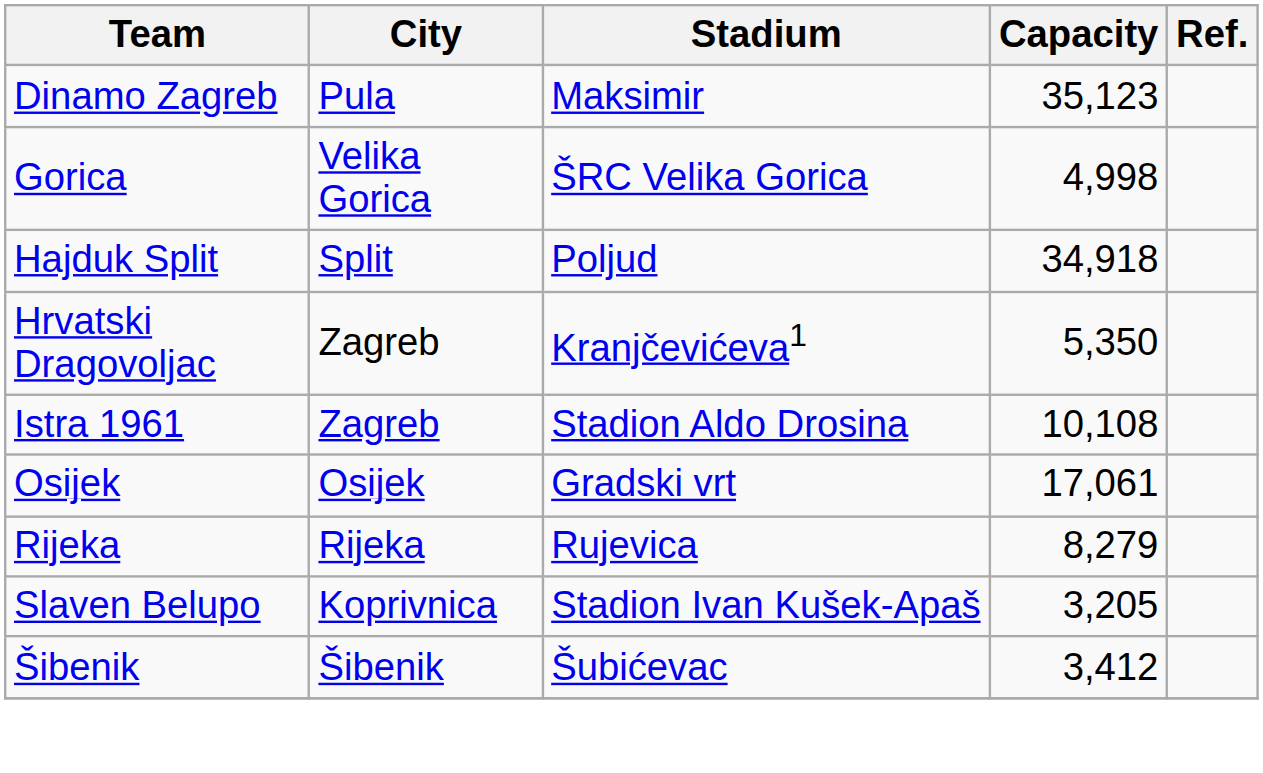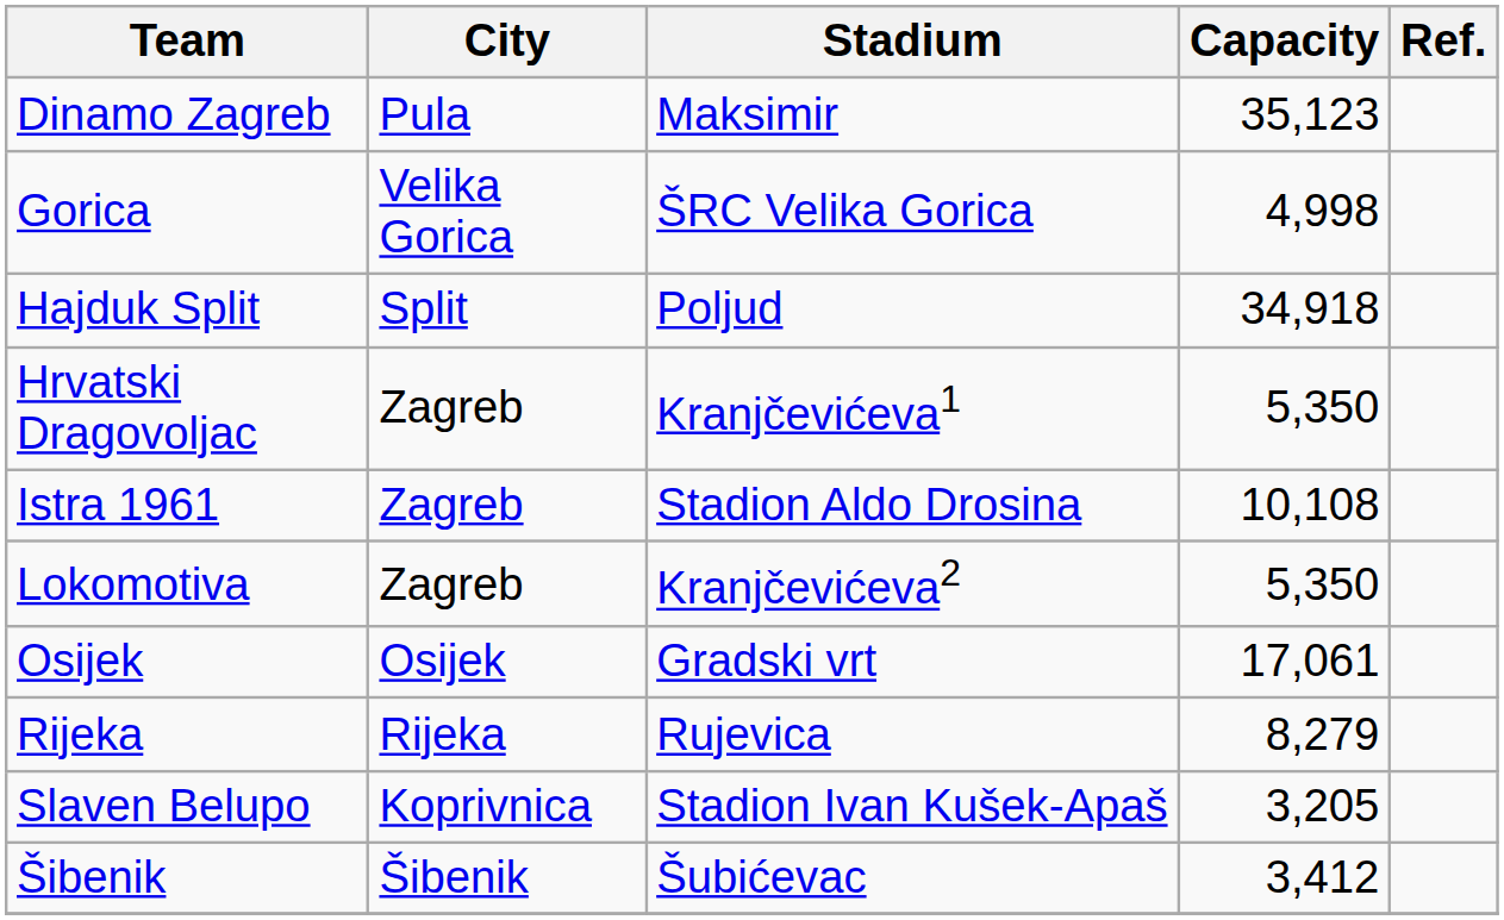+ row: Lokomotiva | Zagreb | Kranjčevićeva2 | 5,350
